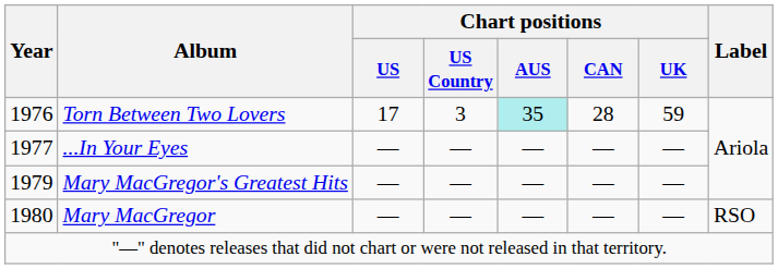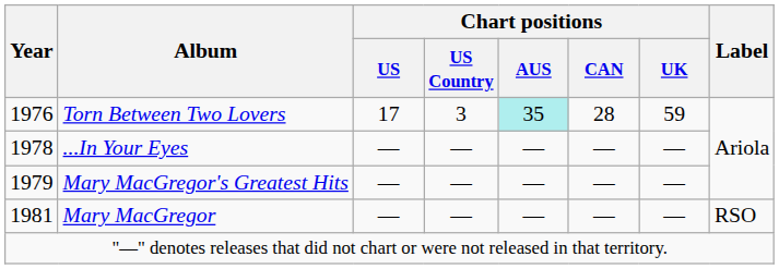...In Your Eyes | Year: 1977 -> 1978
Mary MacGregor | Year: 1980 -> 1981
